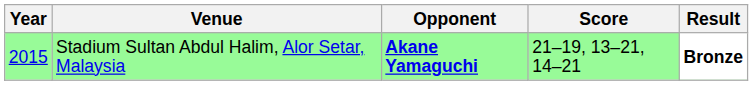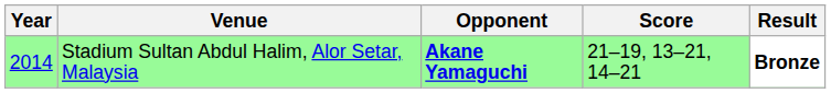Stadium Sultan Abdul Halim, Alor Setar, Malaysia | Year: 2015 -> 2014
